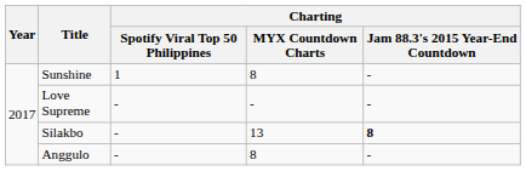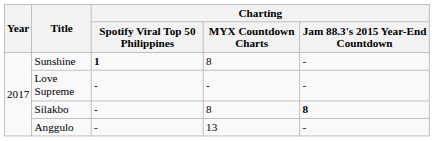Sunshine | Charting / Spotify Viral Top 50 Philippines: normal -> bold
Silakbo | Charting / MYX Countdown Charts: 13 -> 8
Anggulo | Charting / MYX Countdown Charts: 8 -> 13
